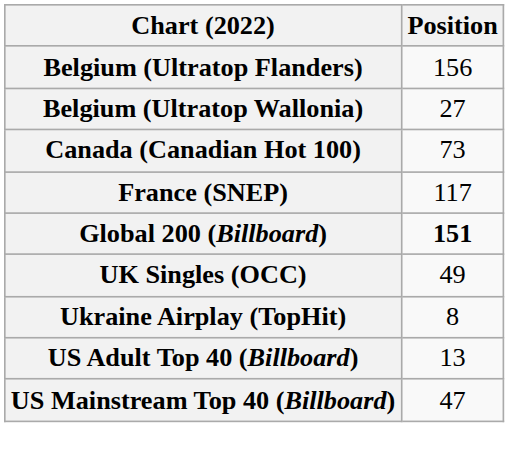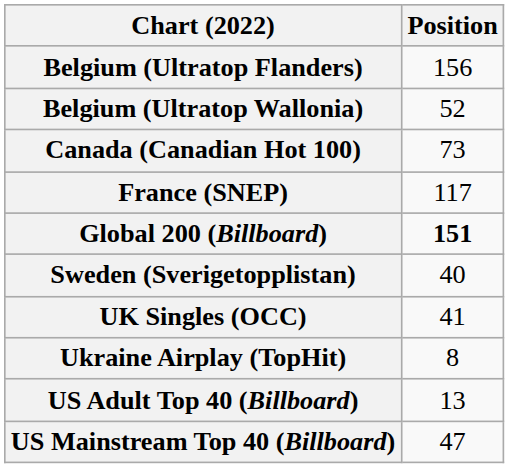Belgium (Ultratop Wallonia) | Position: 27 -> 52
+ row: Sweden (Sverigetopplistan) | 40
UK Singles (OCC) | Position: 49 -> 41
